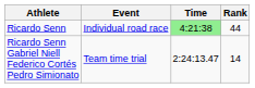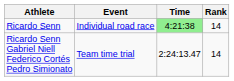Ricardo Senn | Rank: 44 -> 14
